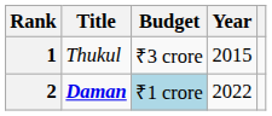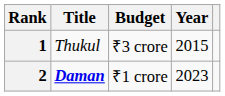2 | Budget: lightblue background -> no background
2 | Year: 2022 -> 2023
